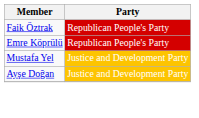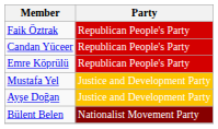+ row: Candan Yüceer | Republican People's Party
+ row: Bülent Belen | Nationalist Movement Party
